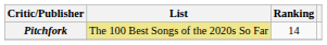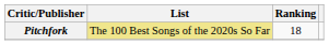Pitchfork | Ranking: 14 -> 18
